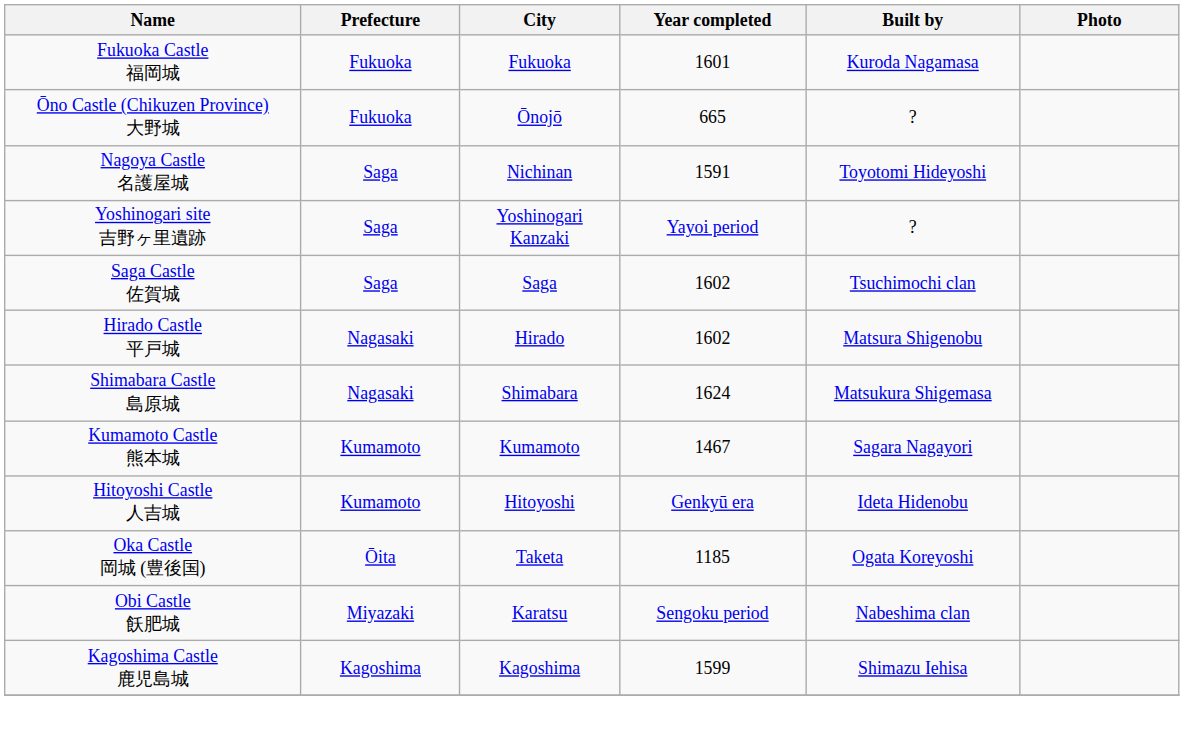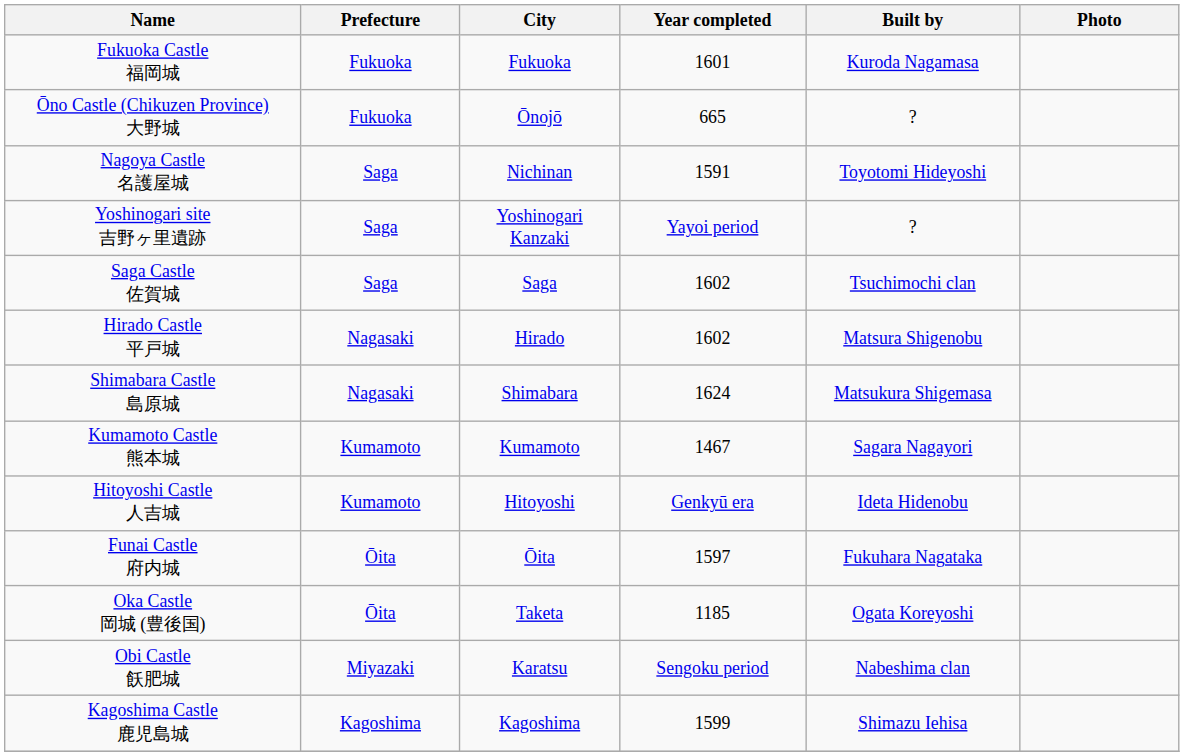+ row: Funai Castle 府内城 | Ōita | Ōita | 1597 | Fukuhara Nagataka
